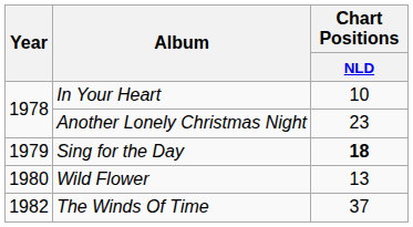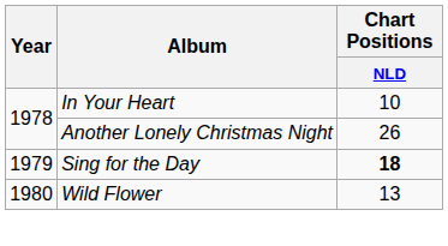Another Lonely Christmas Night | Chart Positions / NLD: 23 -> 26
- row: 1982 | The Winds Of Time | 37
